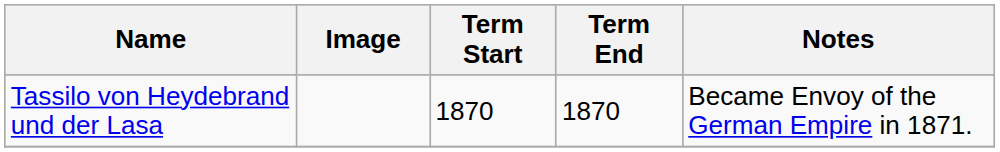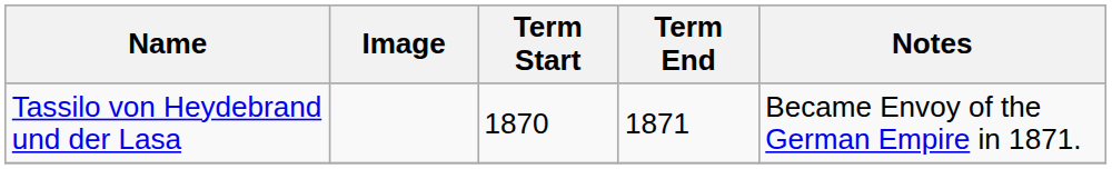Tassilo von Heydebrand und der Lasa | Term End: 1870 -> 1871
